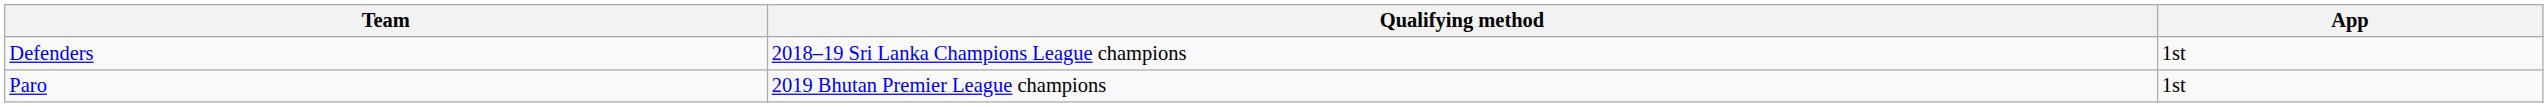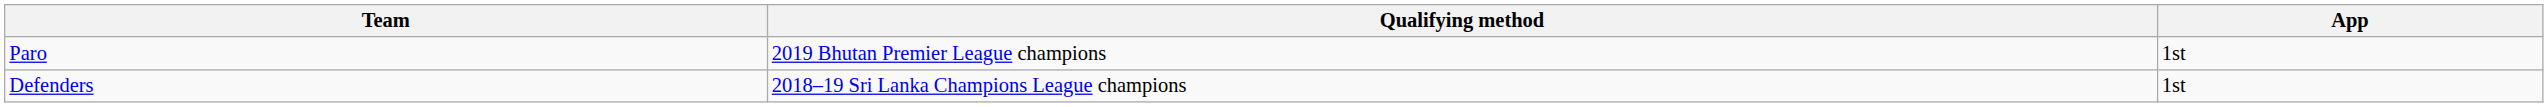rows swapped: Paro <-> Defenders
